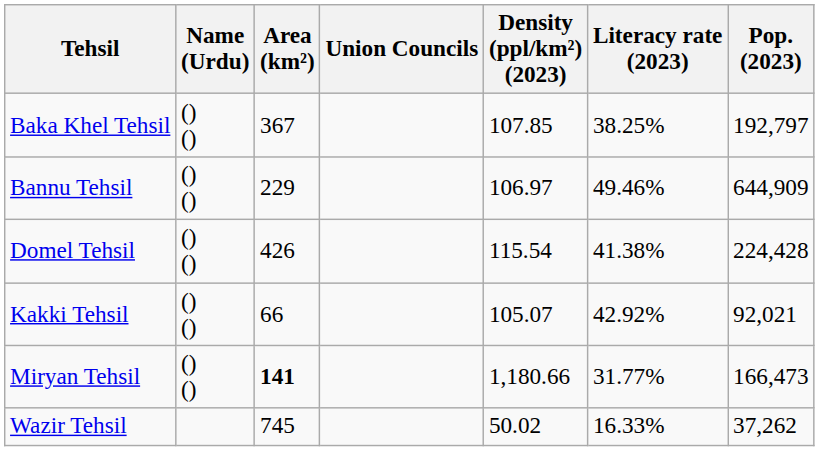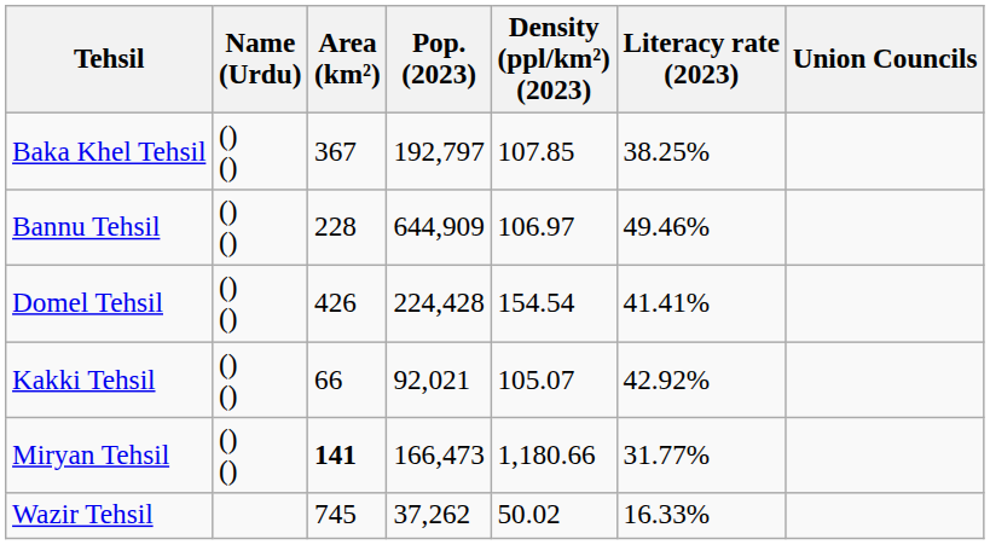columns swapped: Pop. (2023) <-> Union Councils
Bannu Tehsil | Area (km²): 229 -> 228
Domel Tehsil | Density (ppl/km²) (2023): 115.54 -> 154.54
Domel Tehsil | Literacy rate (2023): 41.38% -> 41.41%
